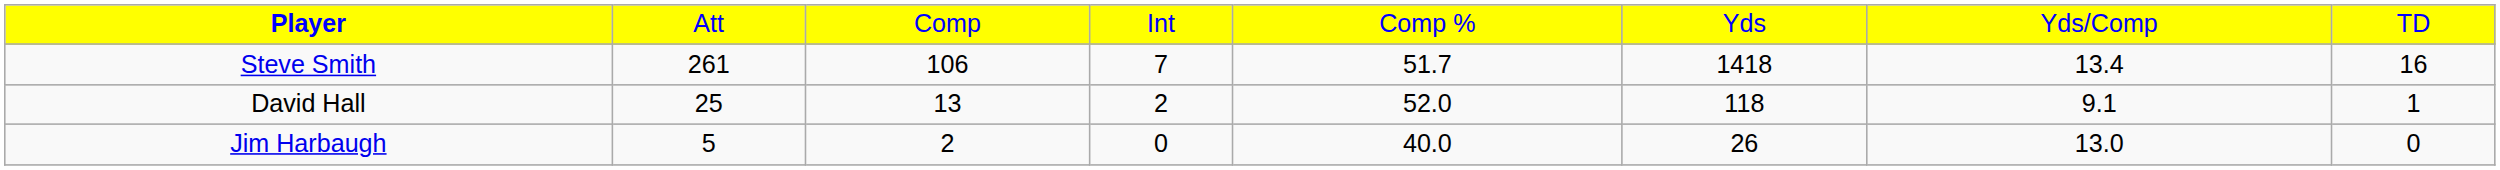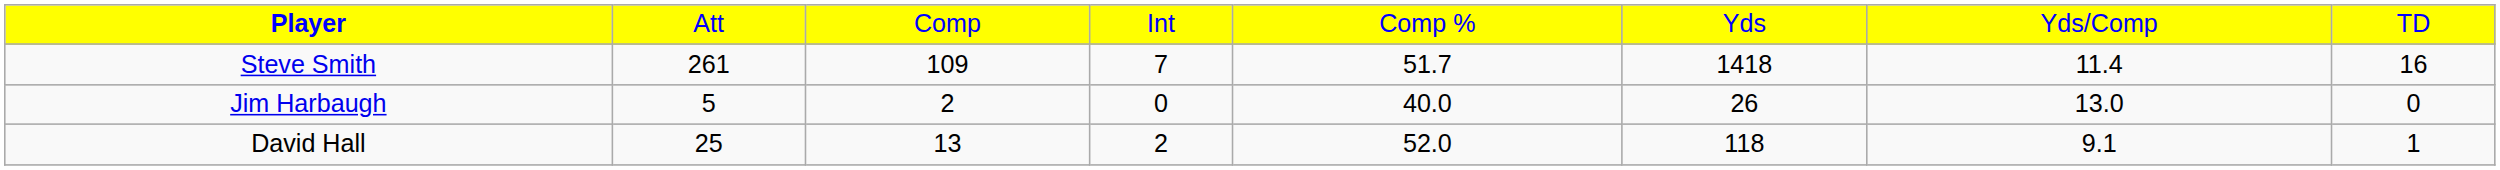Steve Smith | column 3: 106 -> 109
Steve Smith | column 7: 13.4 -> 11.4
rows swapped: David Hall <-> Jim Harbaugh
